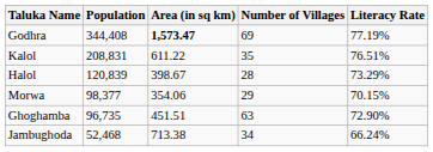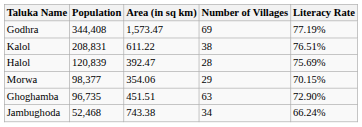Godhra | Area (in sq km): bold -> normal
Kalol | Number of Villages: 35 -> 38
Halol | Area (in sq km): 398.67 -> 392.47
Halol | Literacy Rate: 73.29% -> 75.69%
Jambughoda | Area (in sq km): 713.38 -> 743.38
